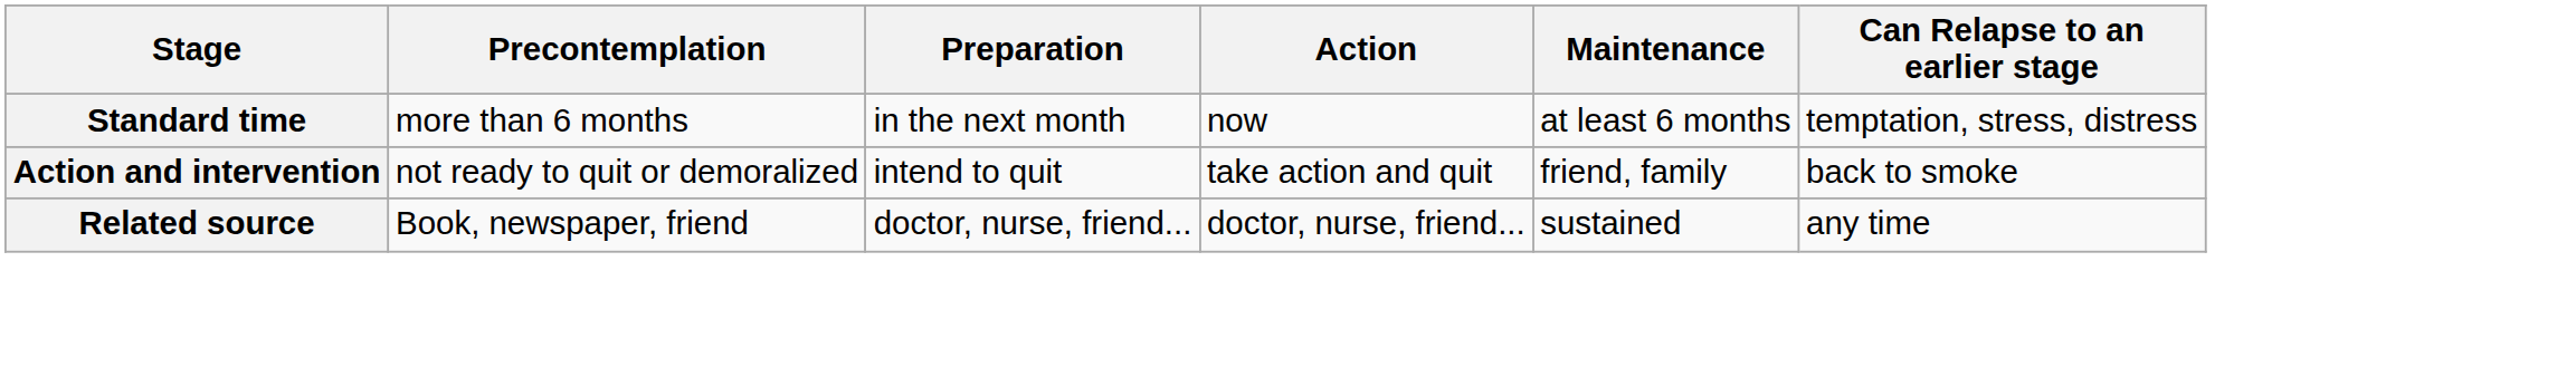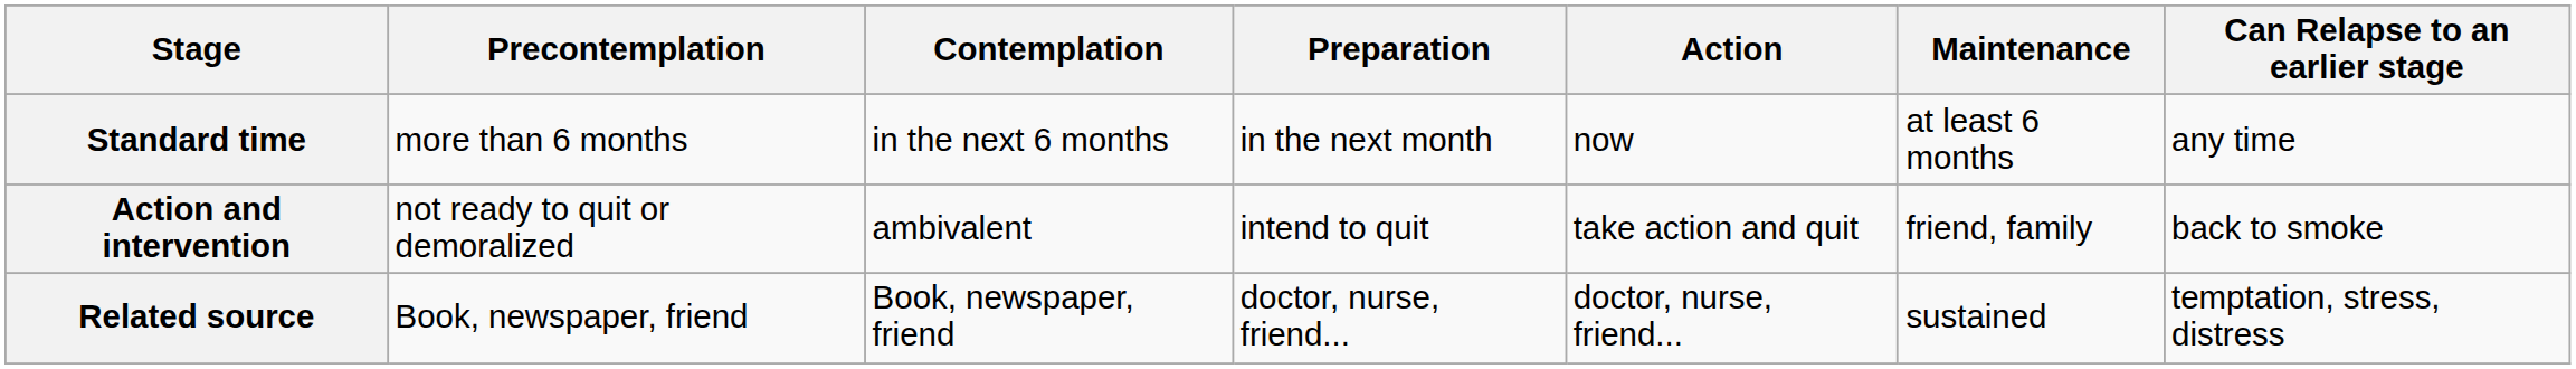+ column: Contemplation | in the next 6 months | ambivalent | Book, newspaper, friend
Standard time | Can Relapse to an earlier stage: temptation, stress, distress -> any time
Related source | Can Relapse to an earlier stage: any time -> temptation, stress, distress
